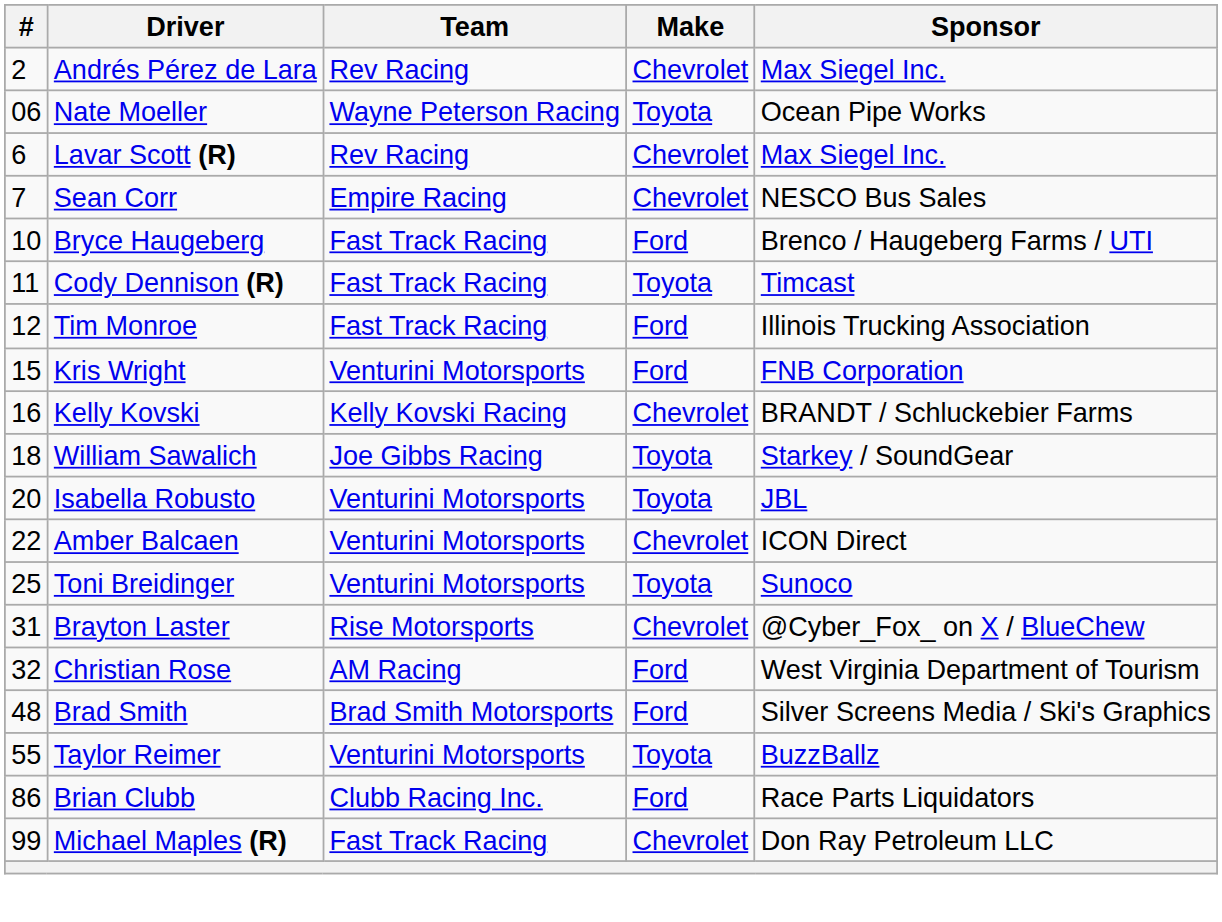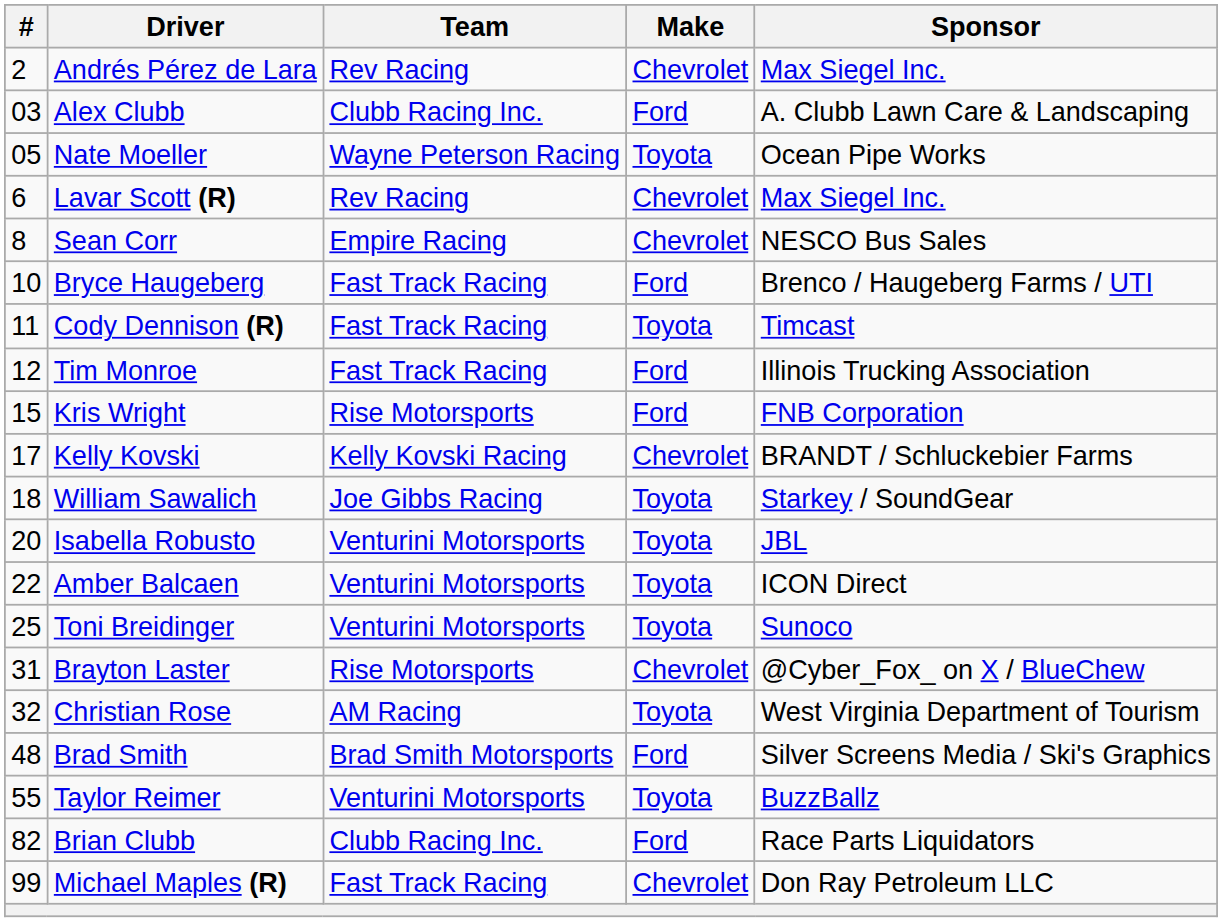+ row: 03 | Alex Clubb | Clubb Racing Inc. | Ford | A. Clubb Lawn Care & Landscaping
Nate Moeller | #: 06 -> 05
Sean Corr | #: 7 -> 8
Kris Wright | Team: Venturini Motorsports -> Rise Motorsports
Kelly Kovski | #: 16 -> 17
Amber Balcaen | Make: Chevrolet -> Toyota
Christian Rose | Make: Ford -> Toyota
Brian Clubb | #: 86 -> 82
